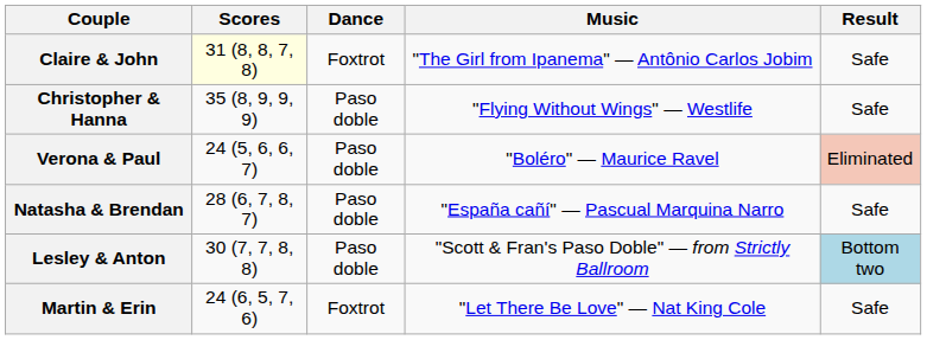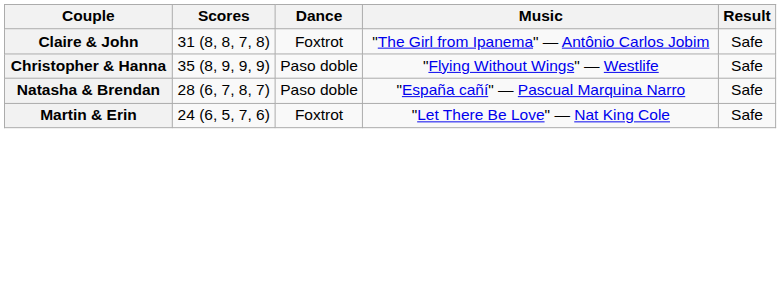Claire & John | Scores: lightyellow background -> no background
- row: Verona & Paul | 24 (5, 6, 6, 7) | Paso doble | "Boléro" — Maurice Ravel | Eliminated
- row: Lesley & Anton | 30 (7, 7, 8, 8) | Paso doble | "Scott & Fran's Paso Doble" — from Strictly Ballroom | Bottom two
